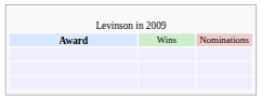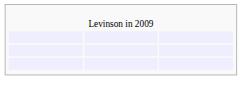- row: Award | Wins | Nominations
